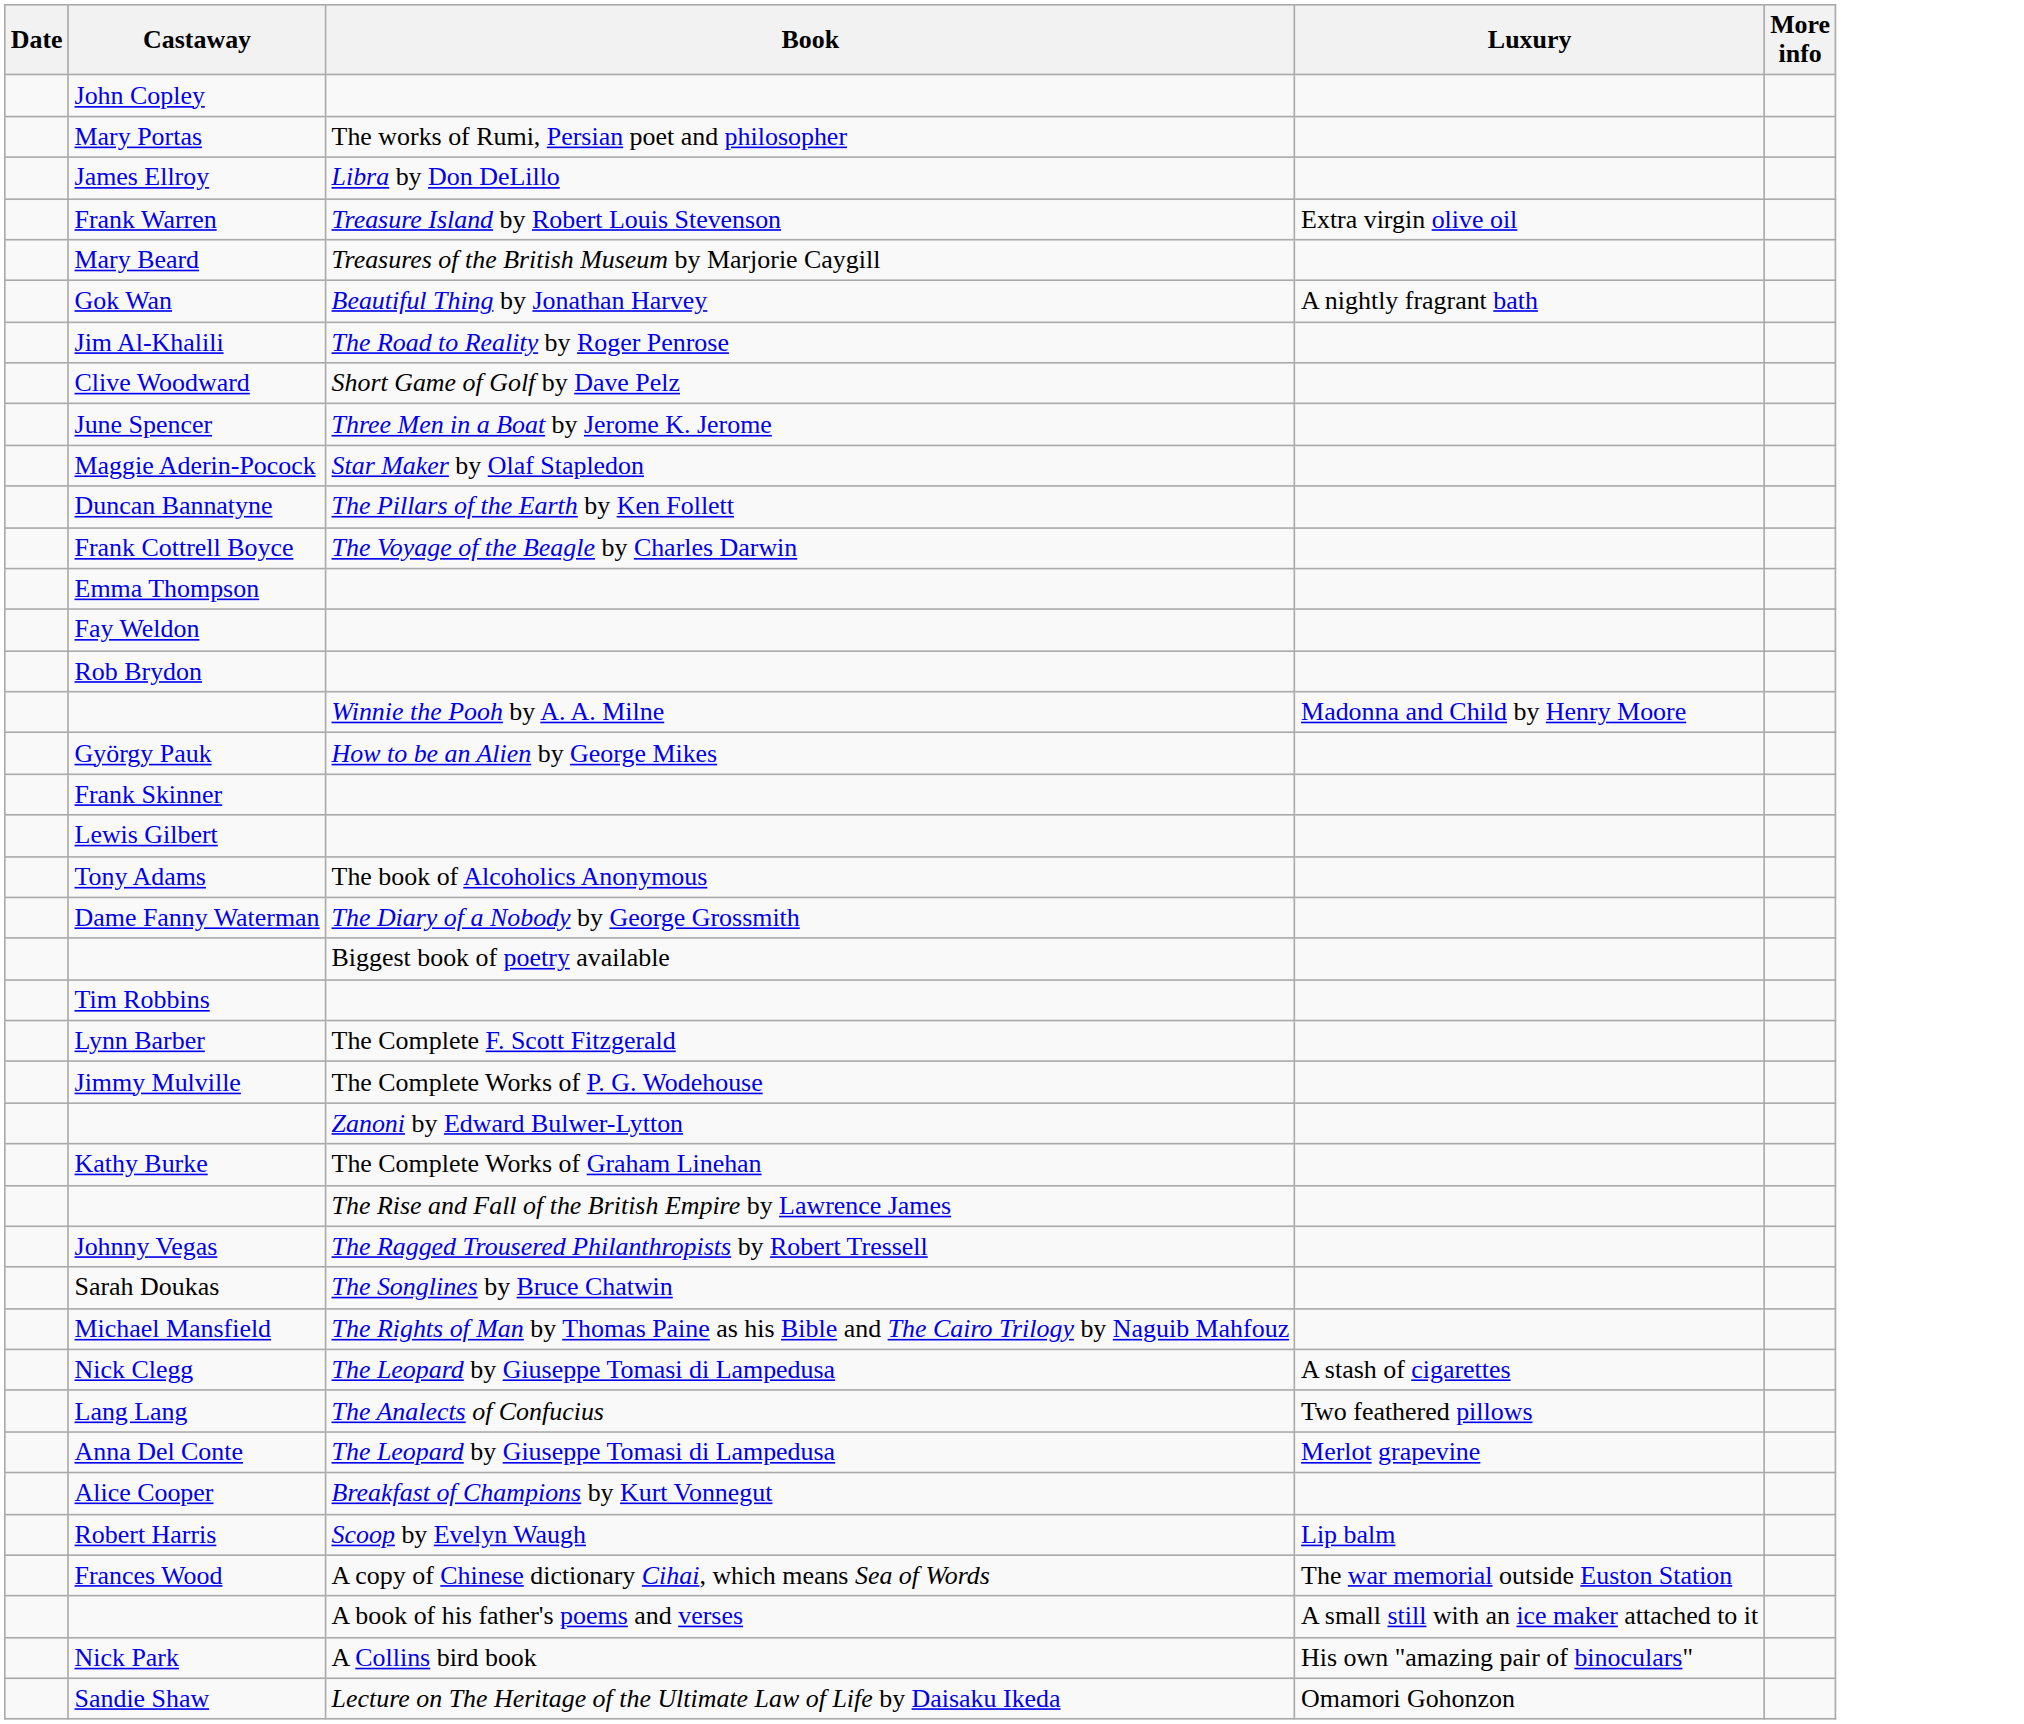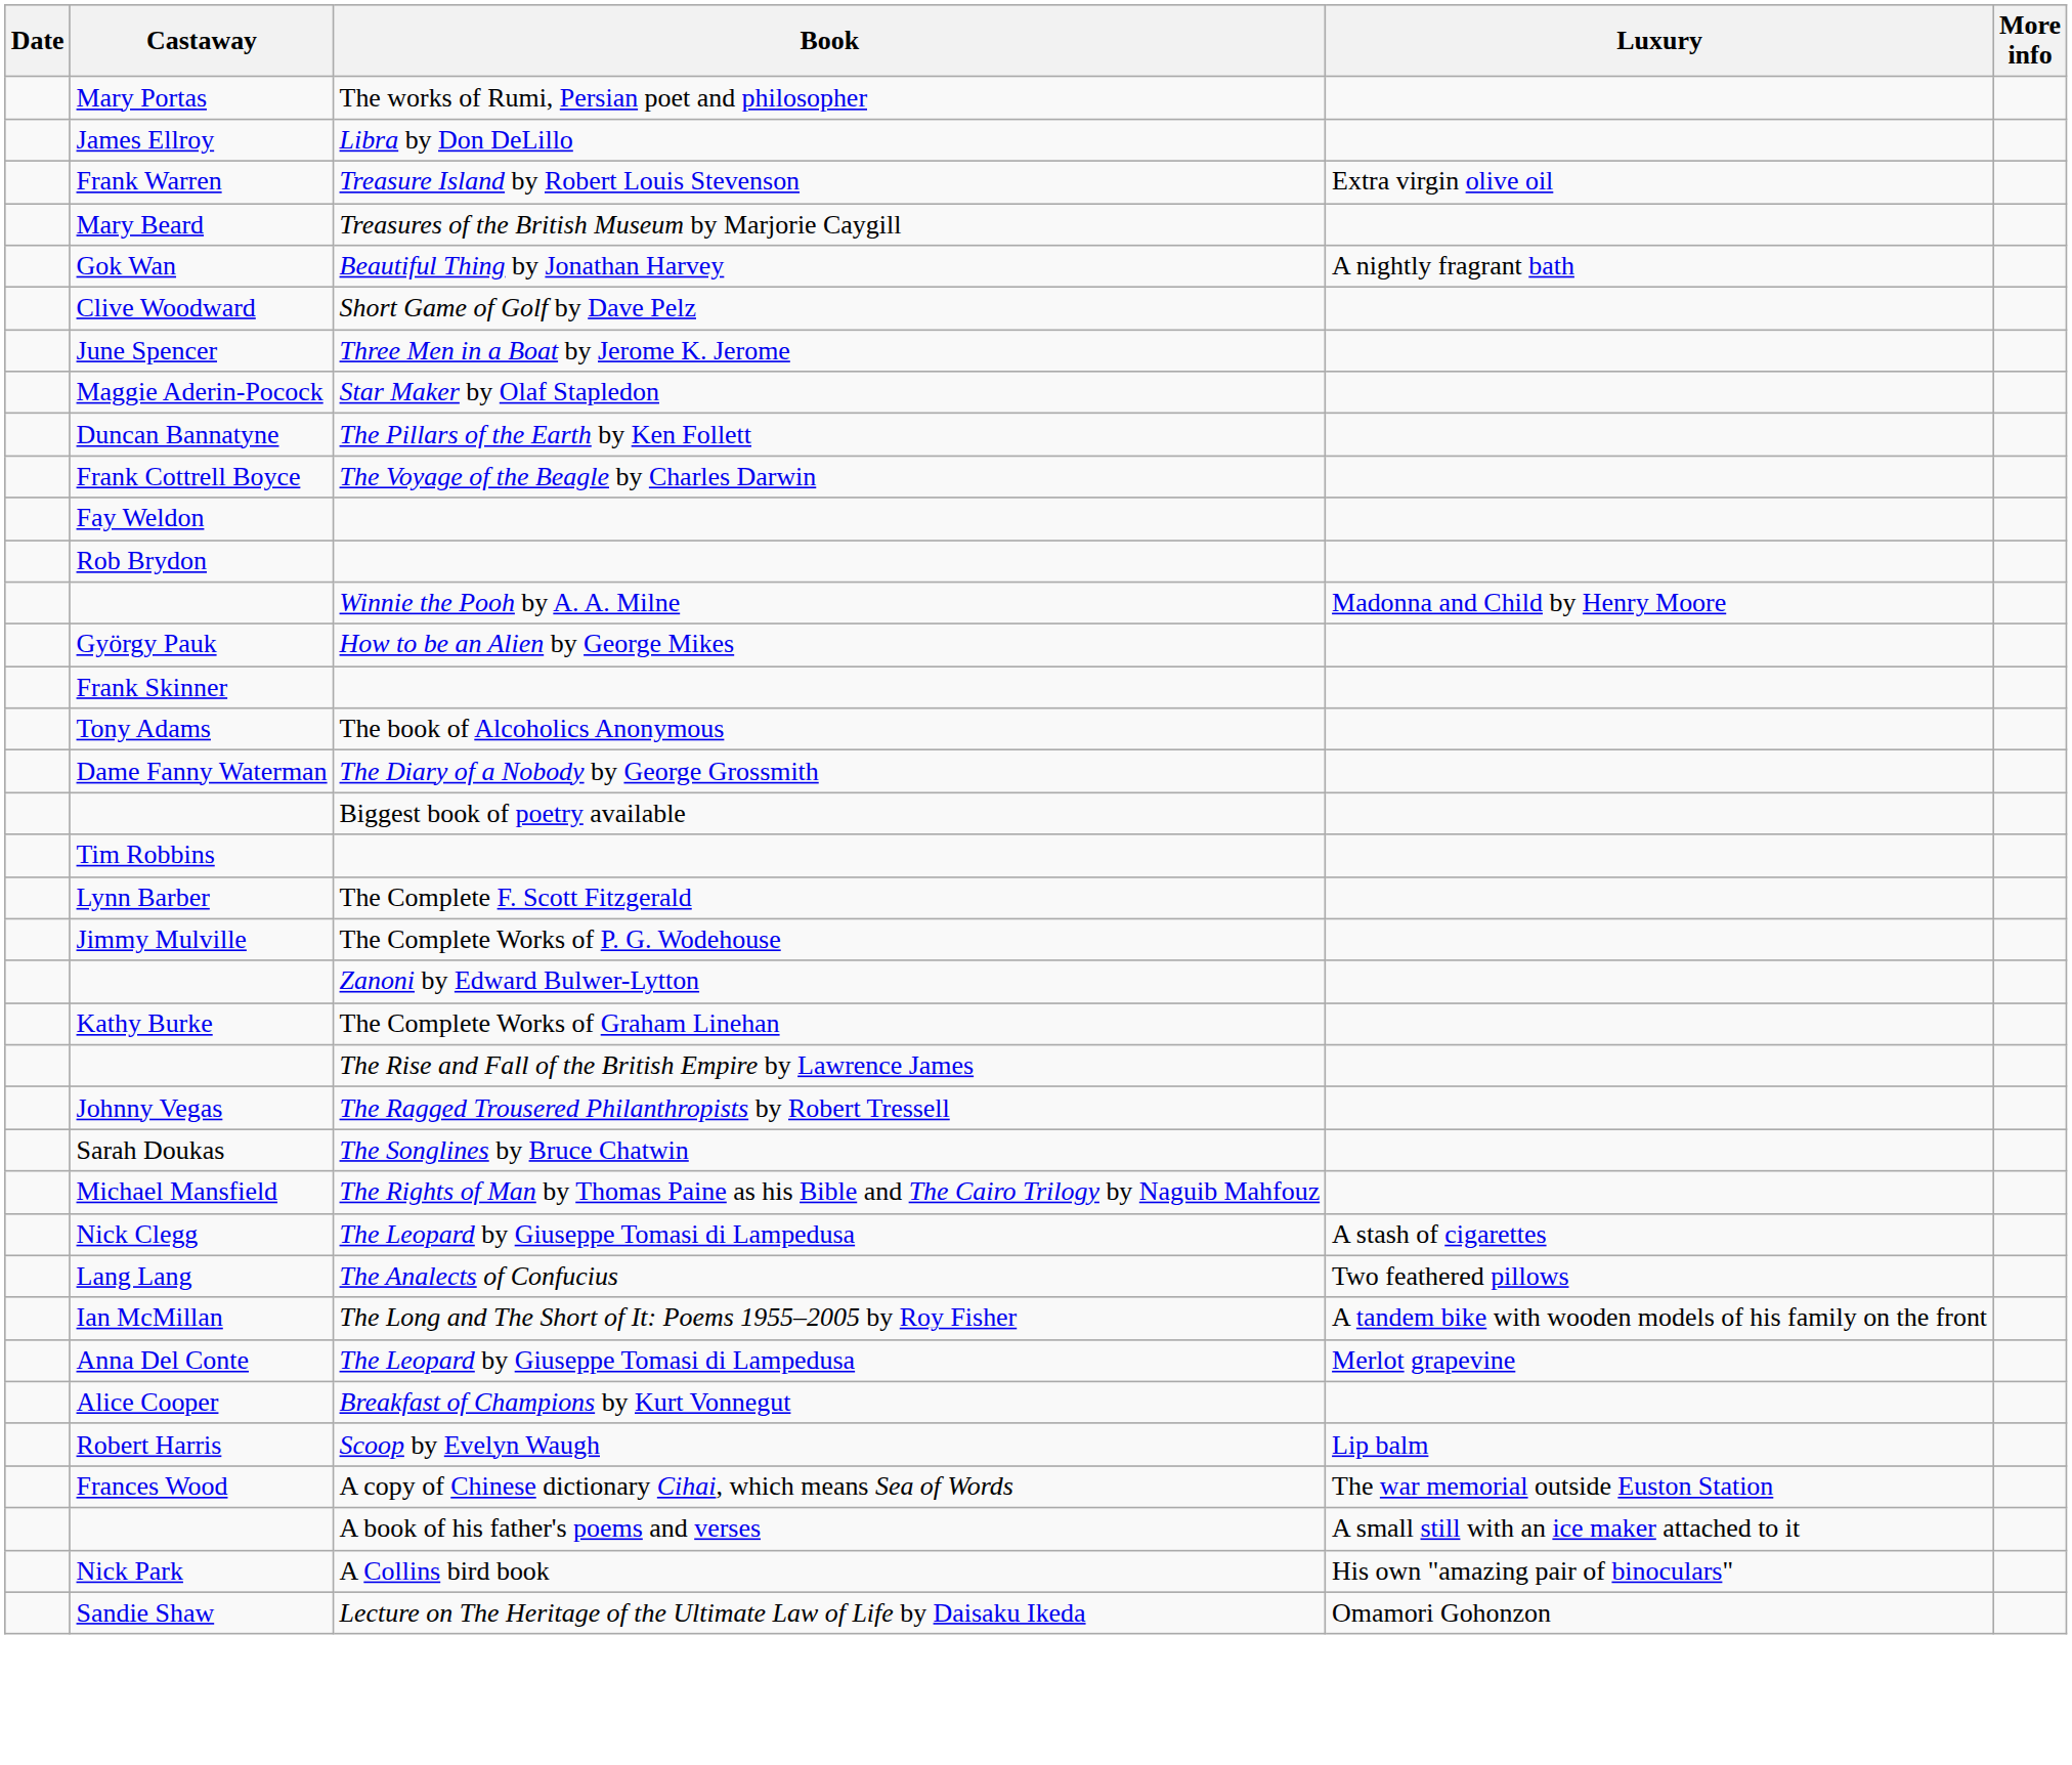- row: John Copley
- row: Jim Al-Khalili | The Road to Reality by Roger Penrose
- row: Emma Thompson
- row: Lewis Gilbert
+ row: Ian McMillan | The Long and The Short of It: Poems 1955–2005 by Roy Fisher | A tandem bike with wooden models of his family on the front
